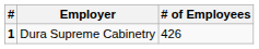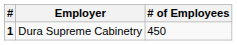Dura Supreme Cabinetry | # of Employees: 426 -> 450
